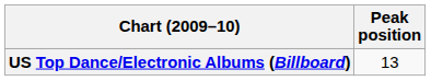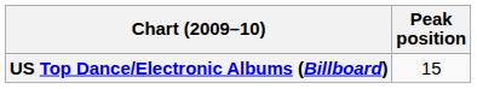US Top Dance/Electronic Albums (Billboard) | Peak position: 13 -> 15
